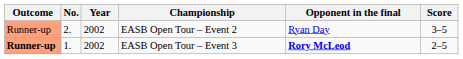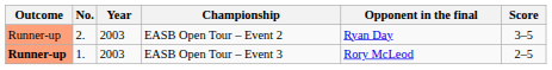EASB Open Tour – Event 2 | Year: 2002 -> 2003
EASB Open Tour – Event 3 | Year: 2002 -> 2003
EASB Open Tour – Event 3 | Opponent in the final: bold -> normal
